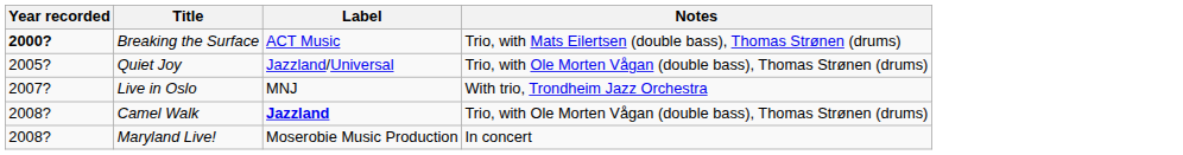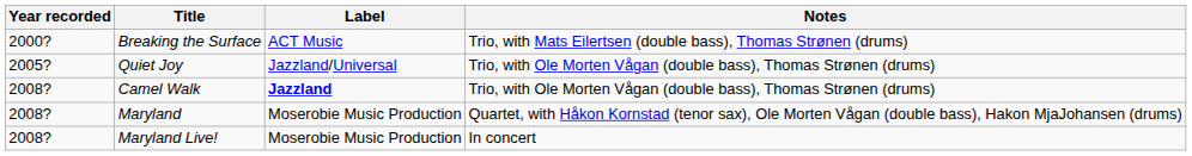Breaking the Surface | Year recorded: bold -> normal
- row: 2007? | Live in Oslo | MNJ | With trio, Trondheim Jazz Orchestra
+ row: 2008? | Maryland | Moserobie Music Production | Quartet, with Håkon Kornstad (tenor sax), Ole Morten Vågan (double bass), Hakon MjaJohansen (drums)
